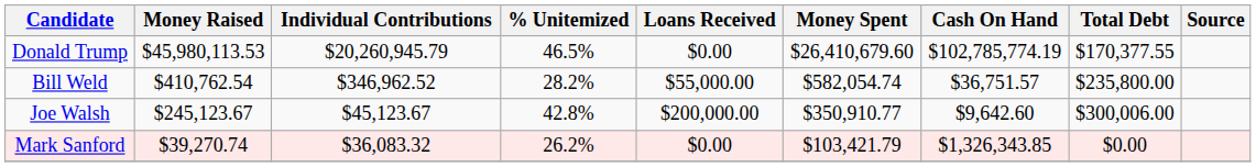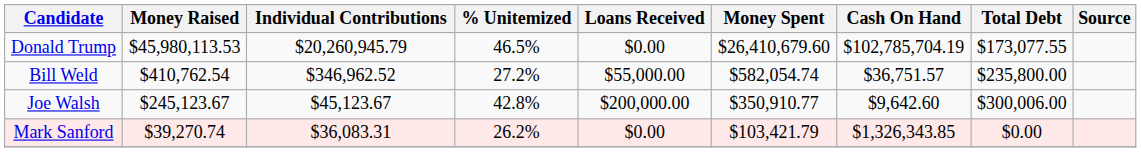Donald Trump | Cash On Hand: $102,785,774.19 -> $102,785,704.19
Donald Trump | Total Debt: $170,377.55 -> $173,077.55
Bill Weld | % Unitemized: 28.2% -> 27.2%
Mark Sanford | Individual Contributions: $36,083.32 -> $36,083.31
